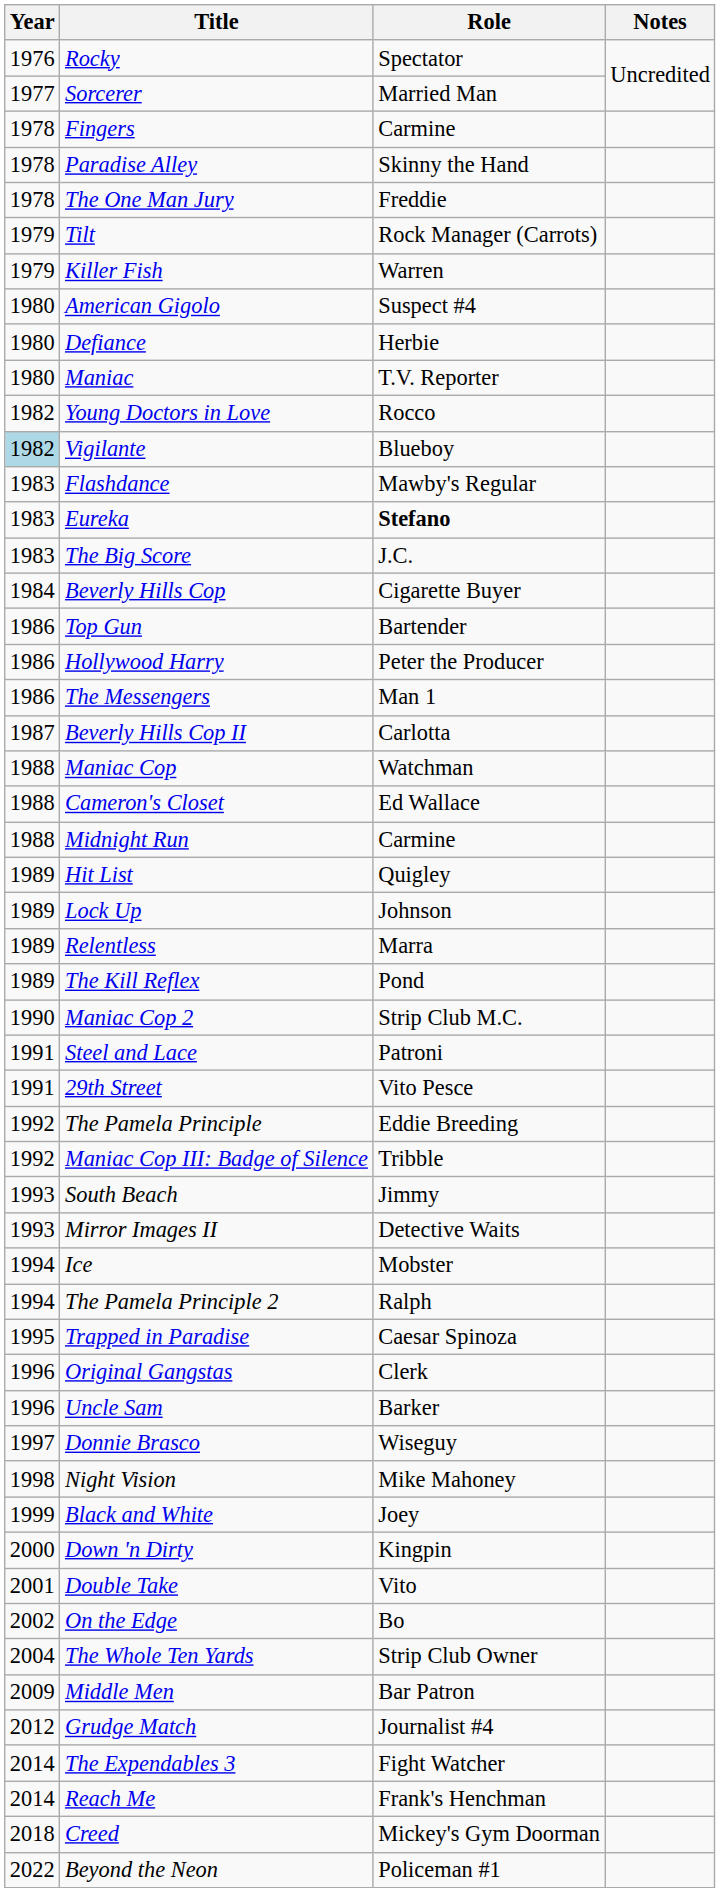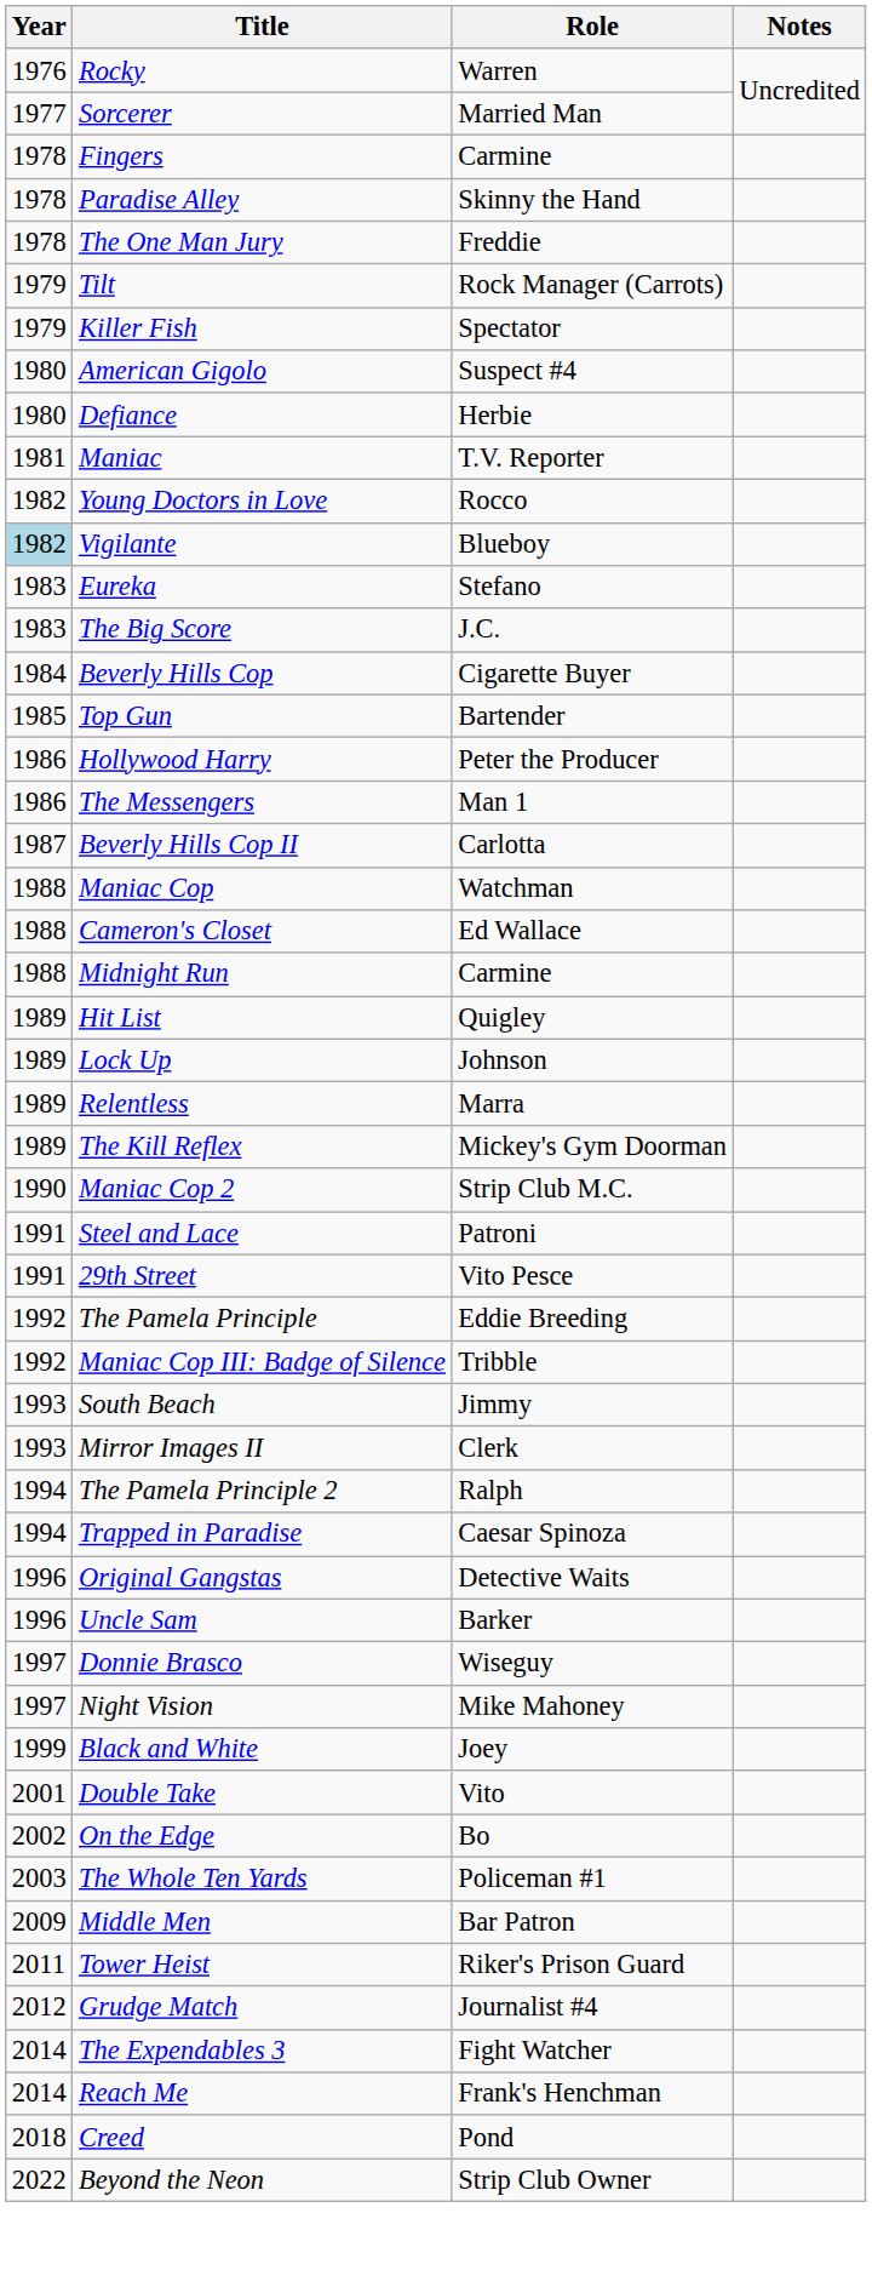Rocky | Role: Spectator -> Warren
Killer Fish | Role: Warren -> Spectator
Maniac | Year: 1980 -> 1981
- row: 1983 | Flashdance | Mawby's Regular
Eureka | Role: bold -> normal
Top Gun | Year: 1986 -> 1985
The Kill Reflex | Role: Pond -> Mickey's Gym Doorman
Mirror Images II | Role: Detective Waits -> Clerk
- row: 1994 | Ice | Mobster
Trapped in Paradise | Year: 1995 -> 1994
Original Gangstas | Role: Clerk -> Detective Waits
Night Vision | Year: 1998 -> 1997
- row: 2000 | Down 'n Dirty | Kingpin
The Whole Ten Yards | Year: 2004 -> 2003
The Whole Ten Yards | Role: Strip Club Owner -> Policeman #1
+ row: 2011 | Tower Heist | Riker's Prison Guard
Creed | Role: Mickey's Gym Doorman -> Pond
Beyond the Neon | Role: Policeman #1 -> Strip Club Owner
